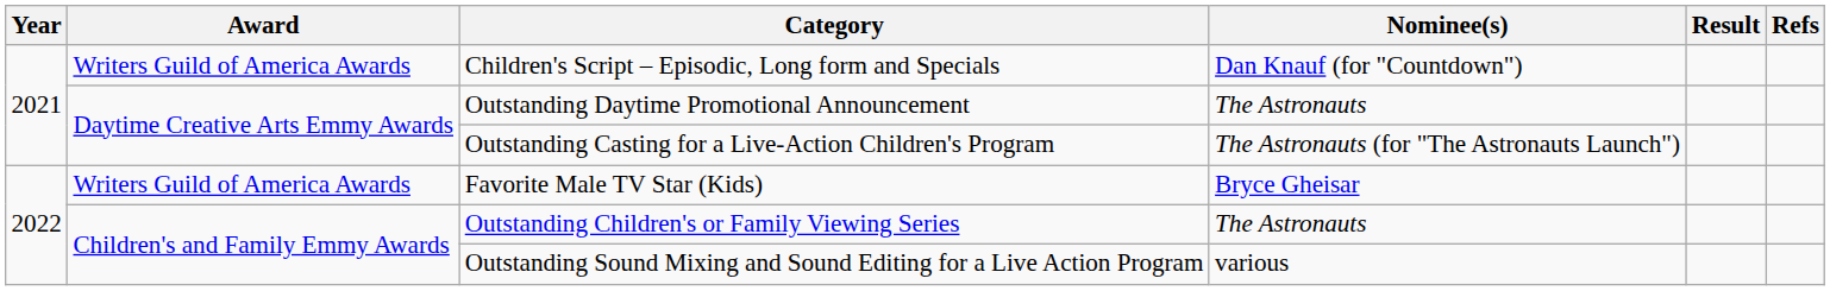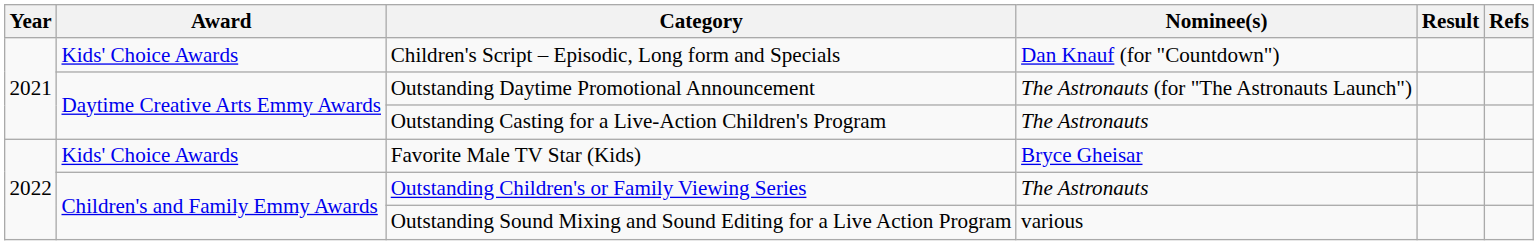Children's Script – Episodic, Long form and Specials | Award: Writers Guild of America Awards -> Kids' Choice Awards
Outstanding Daytime Promotional Announcement | Nominee(s): The Astronauts -> The Astronauts (for "The Astronauts Launch")
Outstanding Casting for a Live-Action Children's Program | Nominee(s): The Astronauts (for "The Astronauts Launch") -> The Astronauts
Favorite Male TV Star (Kids) | Award: Writers Guild of America Awards -> Kids' Choice Awards
